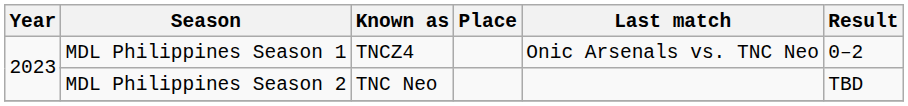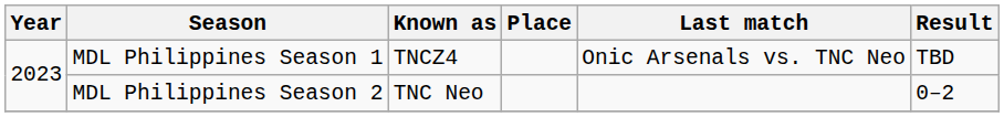MDL Philippines Season 1 | Result: 0–2 -> TBD
MDL Philippines Season 2 | Result: TBD -> 0–2
